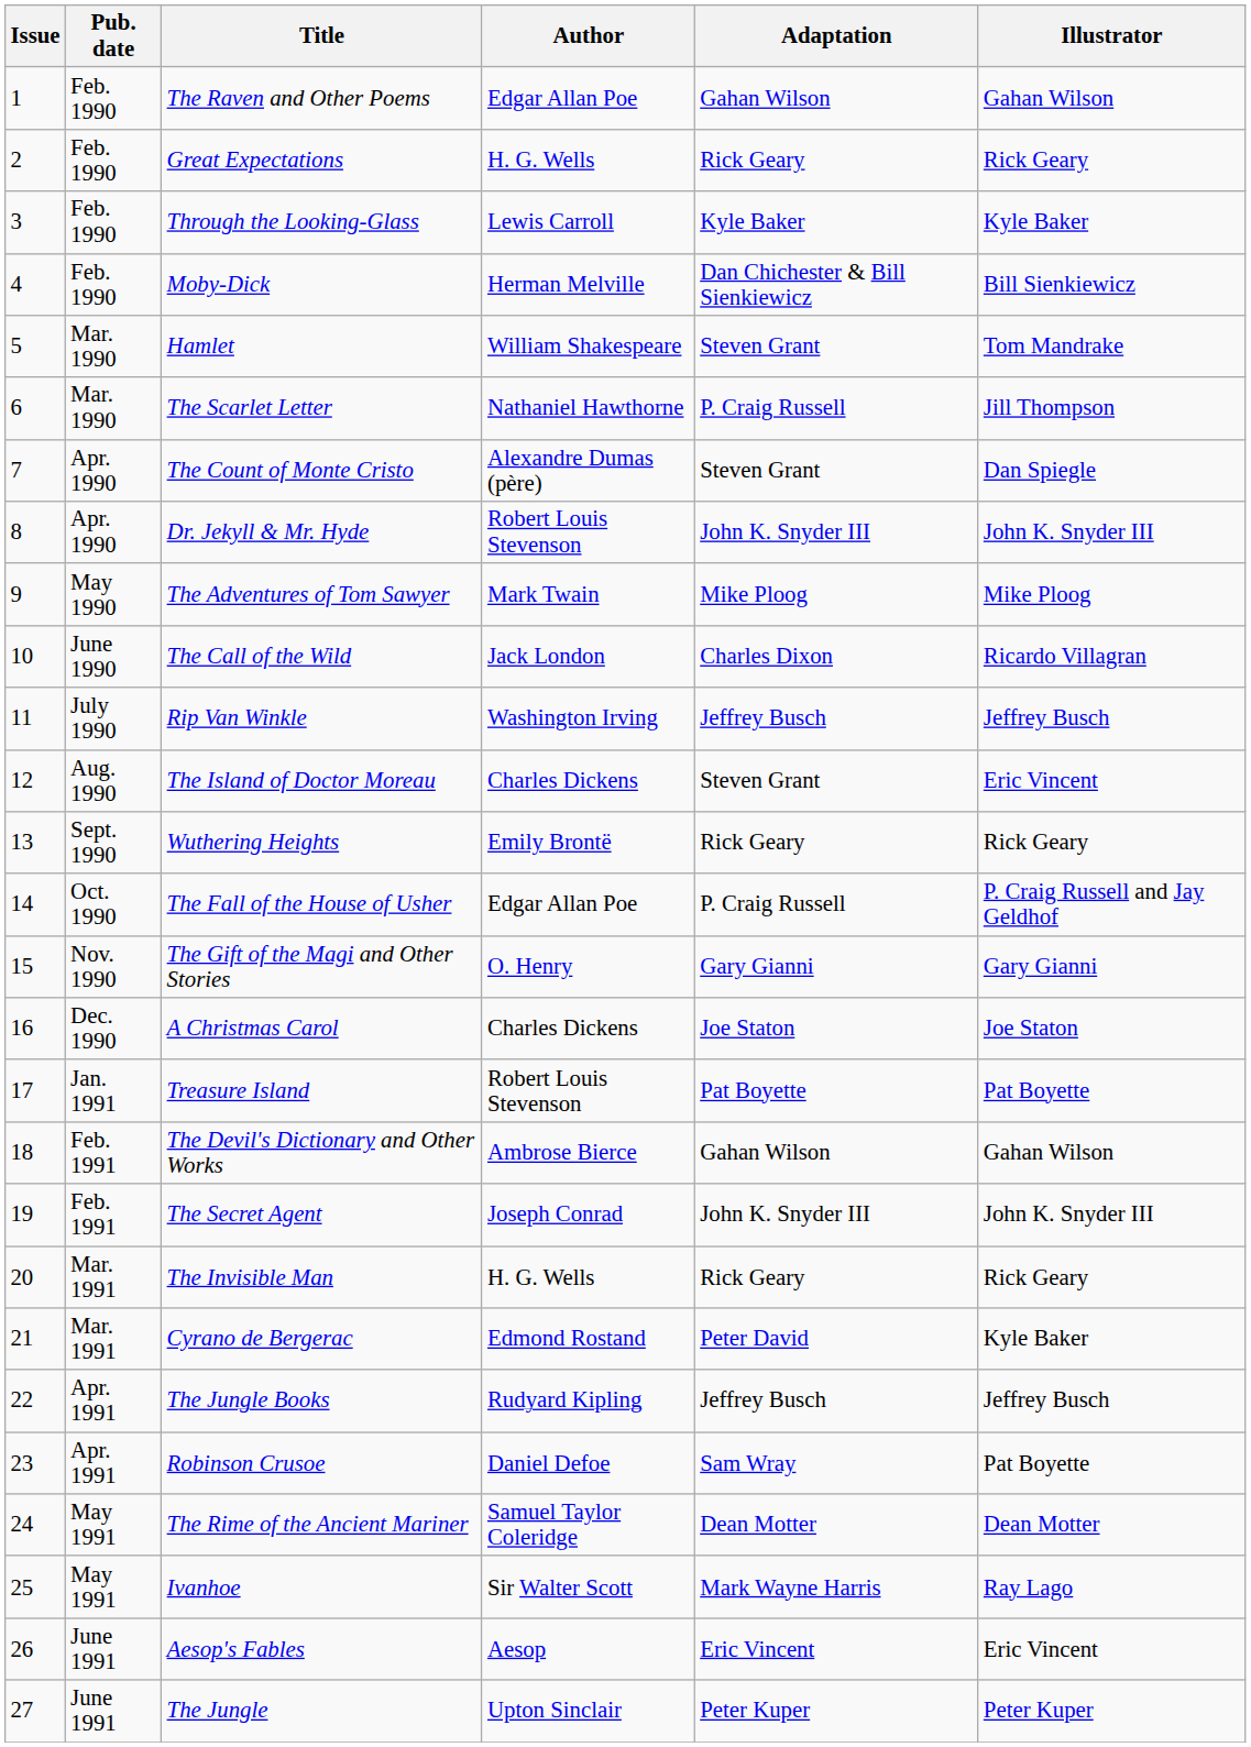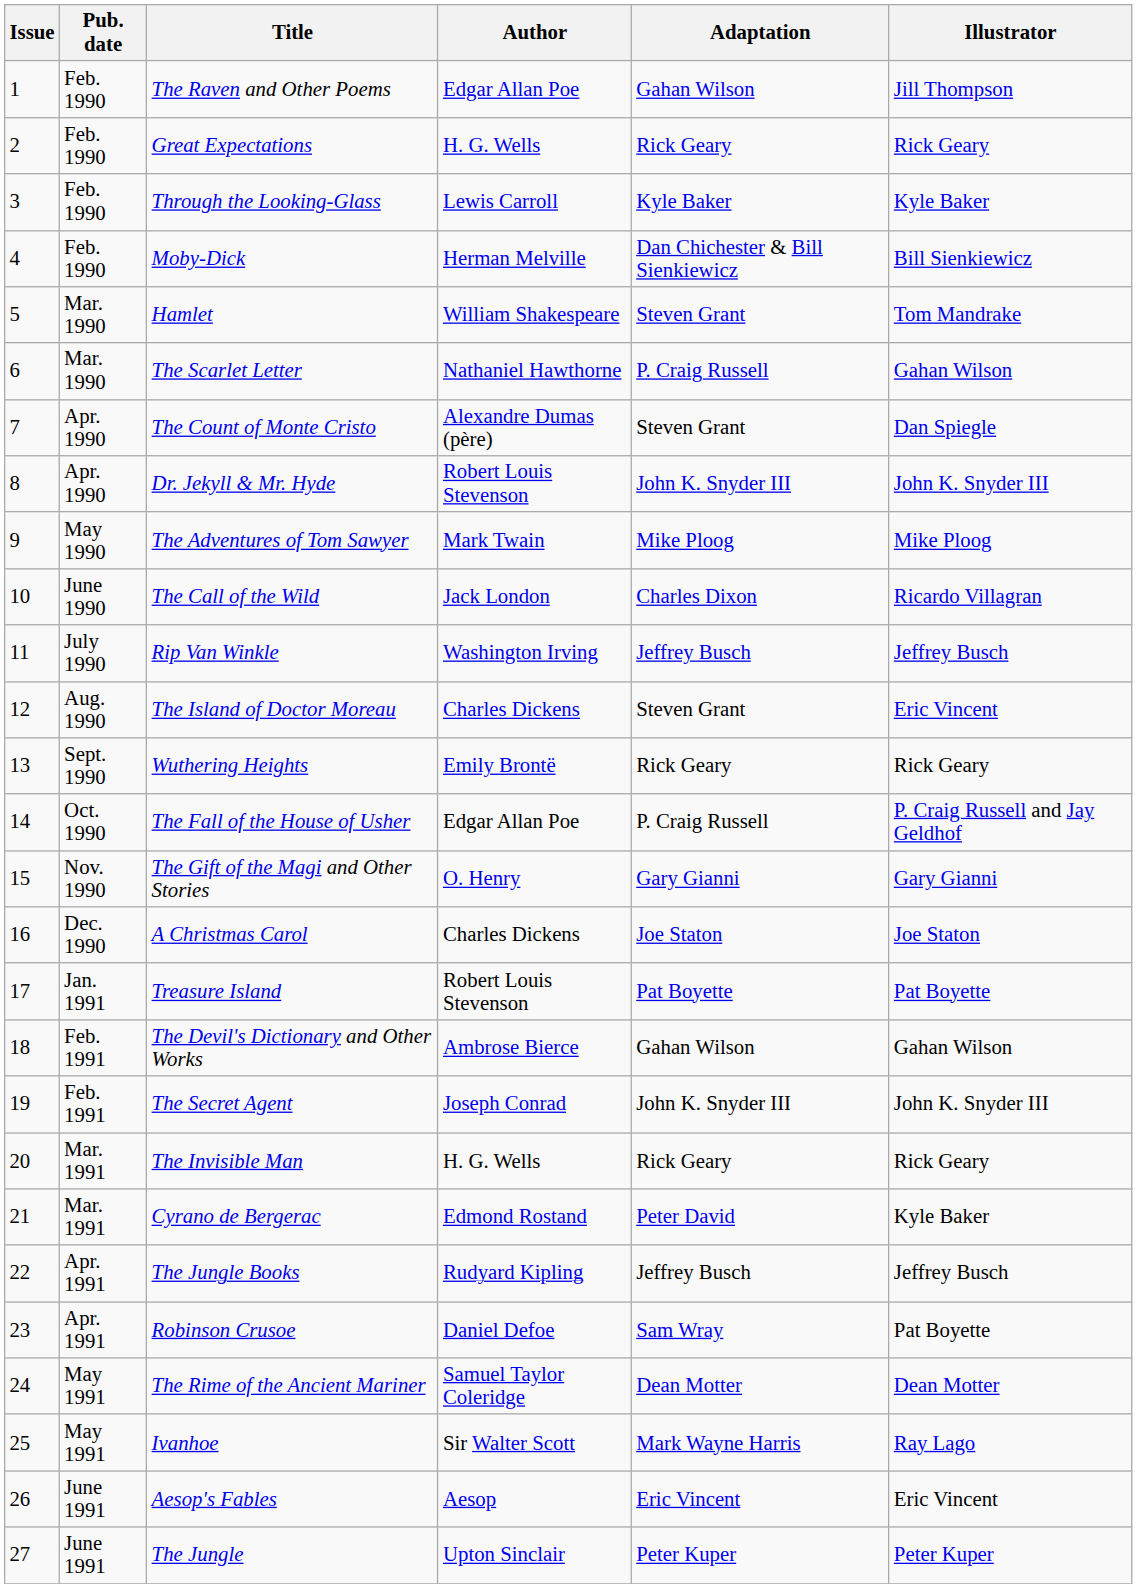The Raven and Other Poems | Illustrator: Gahan Wilson -> Jill Thompson
The Scarlet Letter | Illustrator: Jill Thompson -> Gahan Wilson
